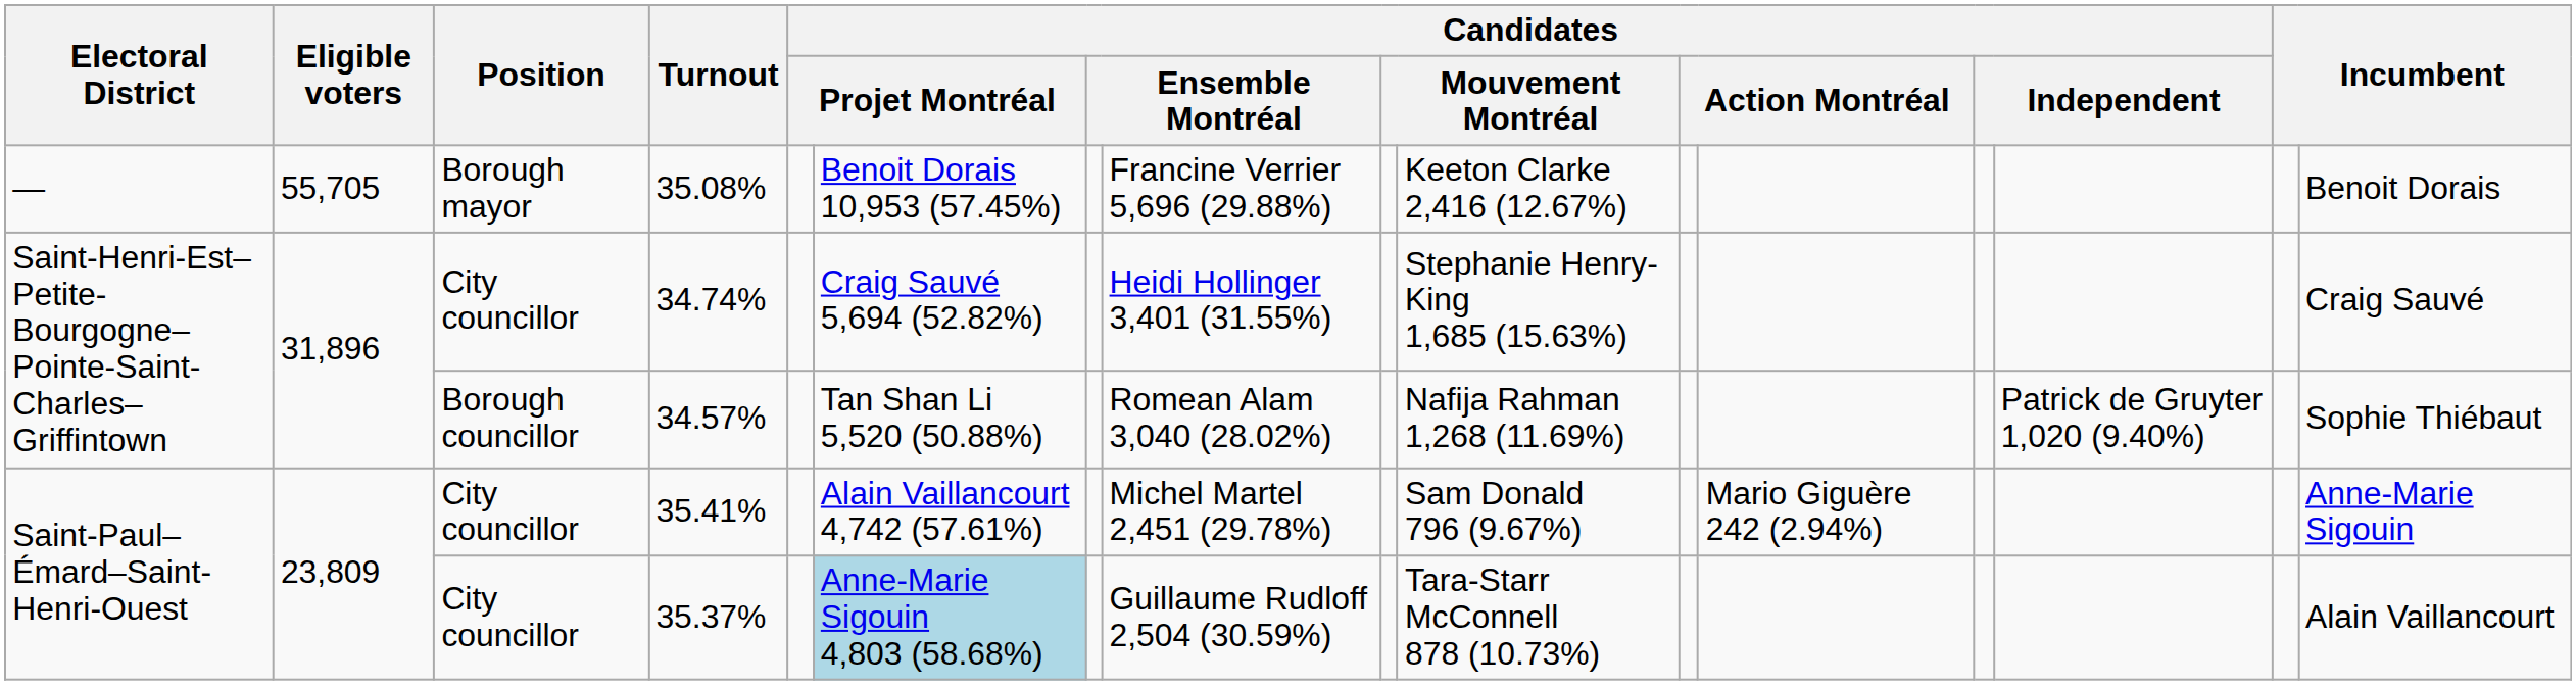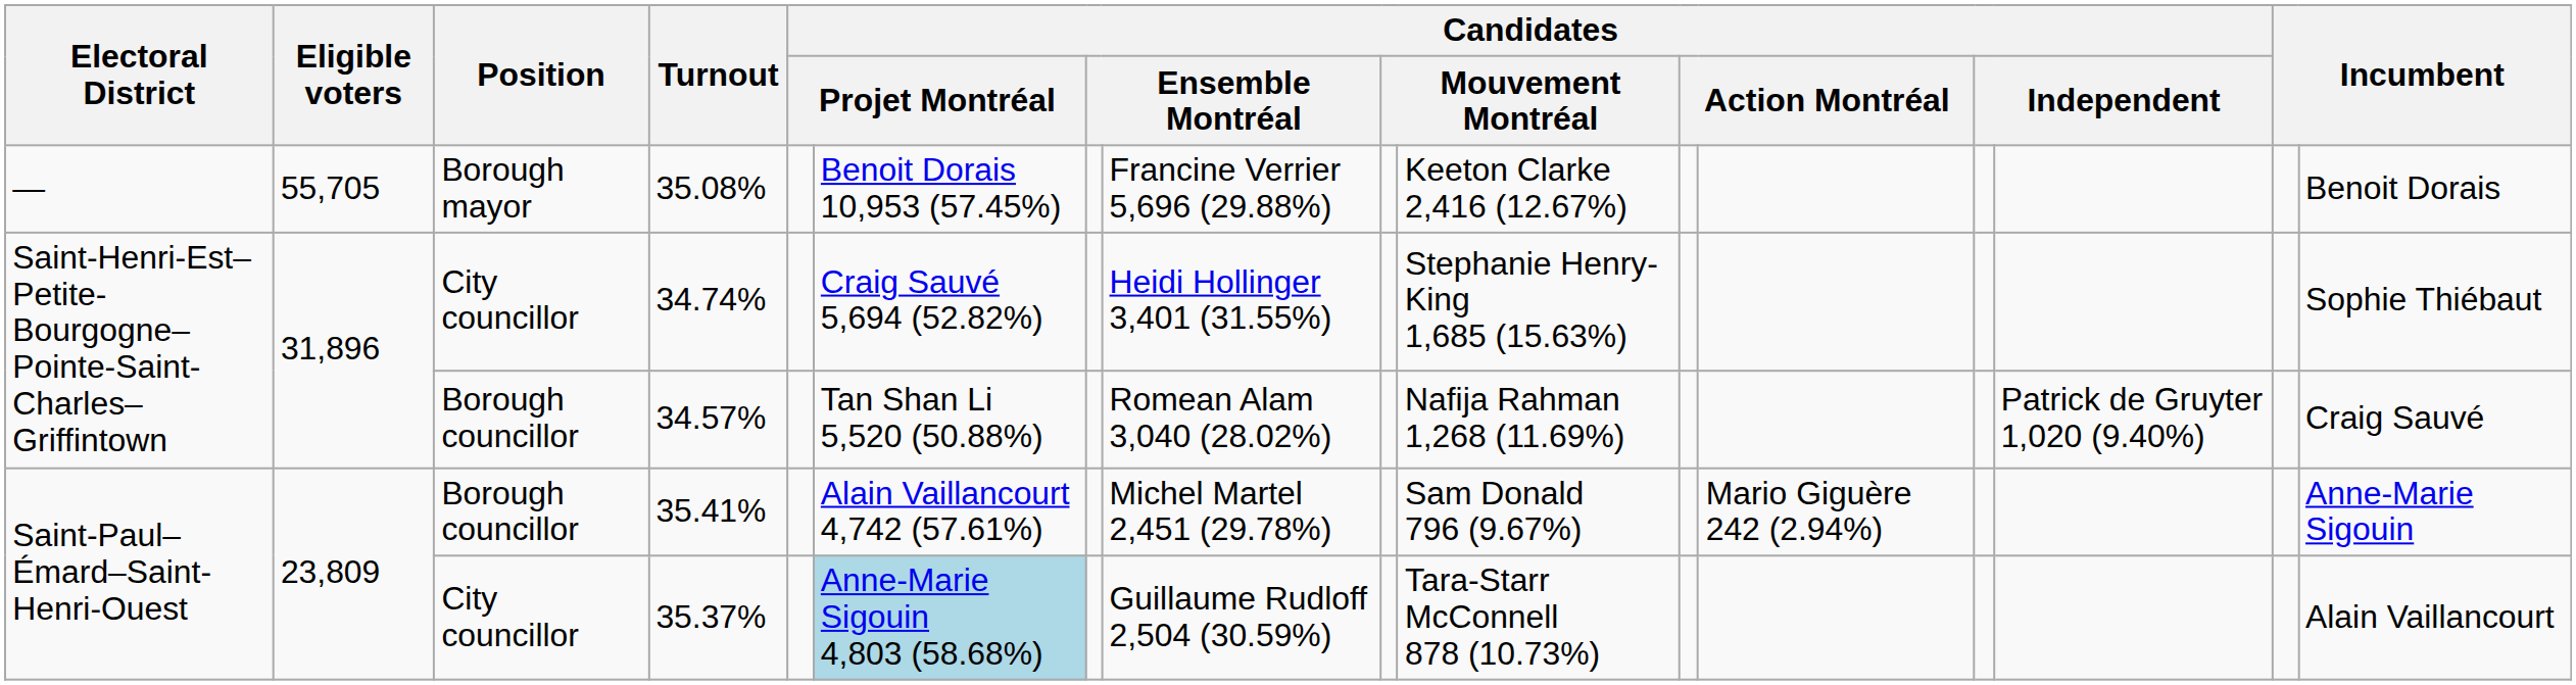34.74% | column 16: Craig Sauvé -> Sophie Thiébaut
34.57% | column 16: Sophie Thiébaut -> Craig Sauvé
35.41% | Position: City councillor -> Borough councillor
